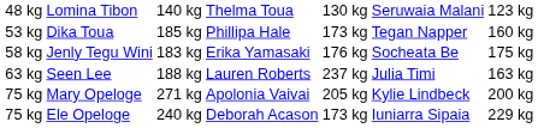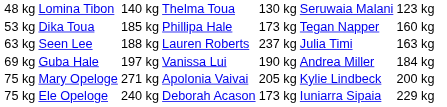- row: 58 kg | Jenly Tegu Wini | 183 kg | Erika Yamasaki | 176 kg | Socheata Be | 175 kg
+ row: 69 kg | Guba Hale | 197 kg | Vanissa Lui | 190 kg | Andrea Miller | 184 kg
